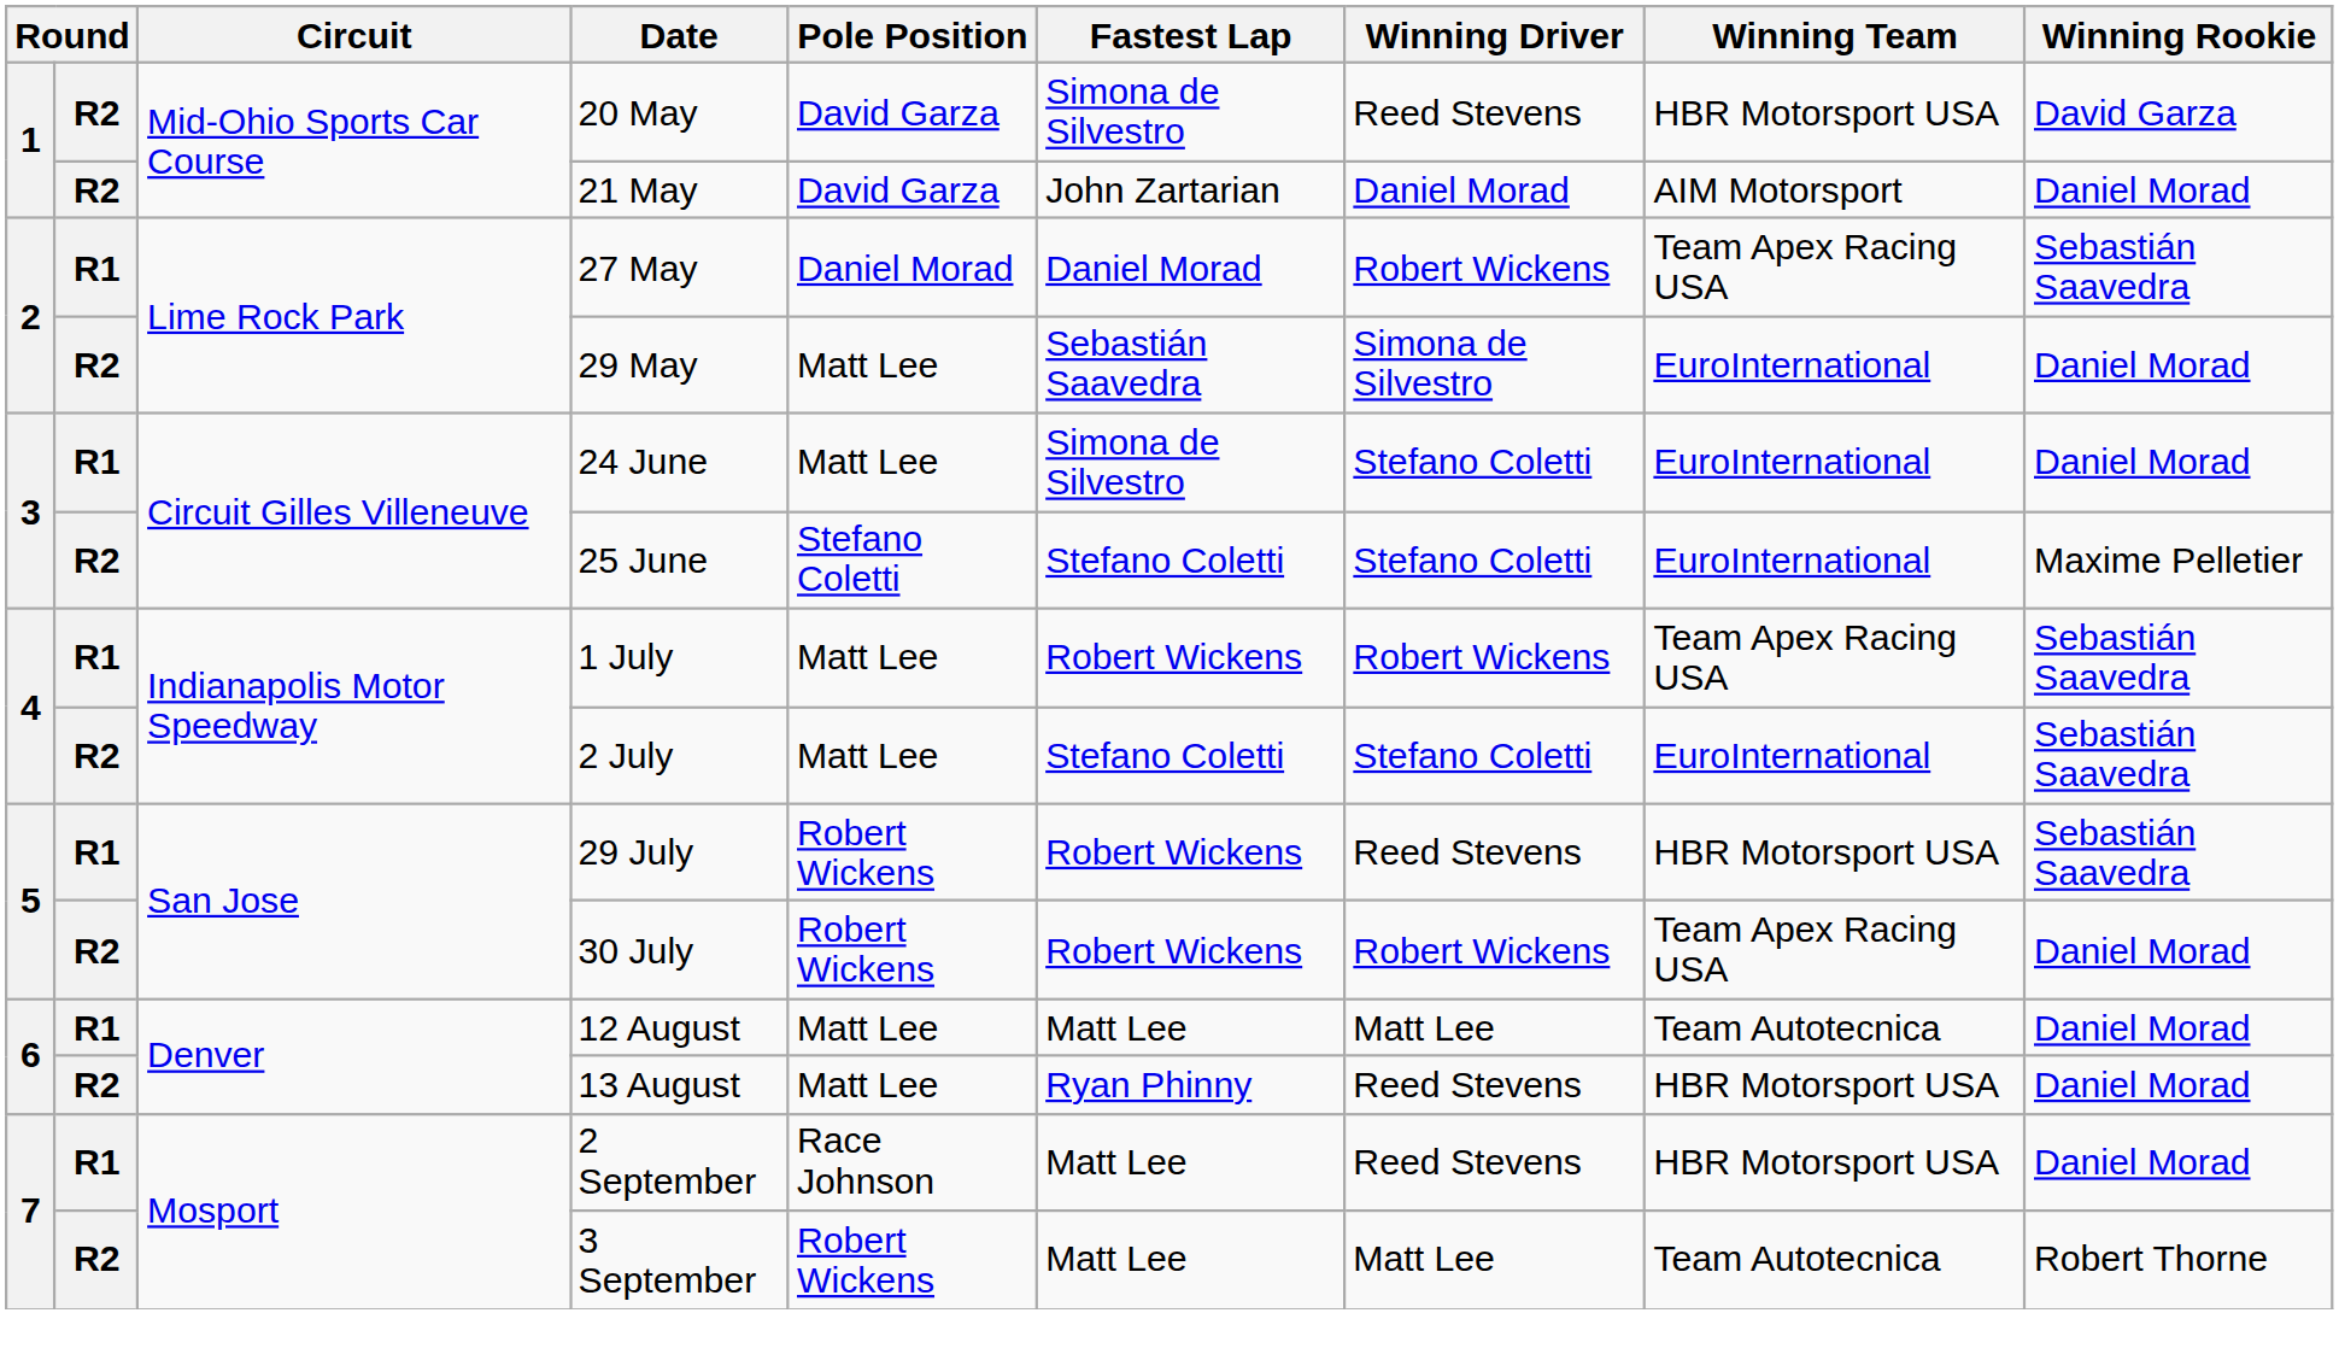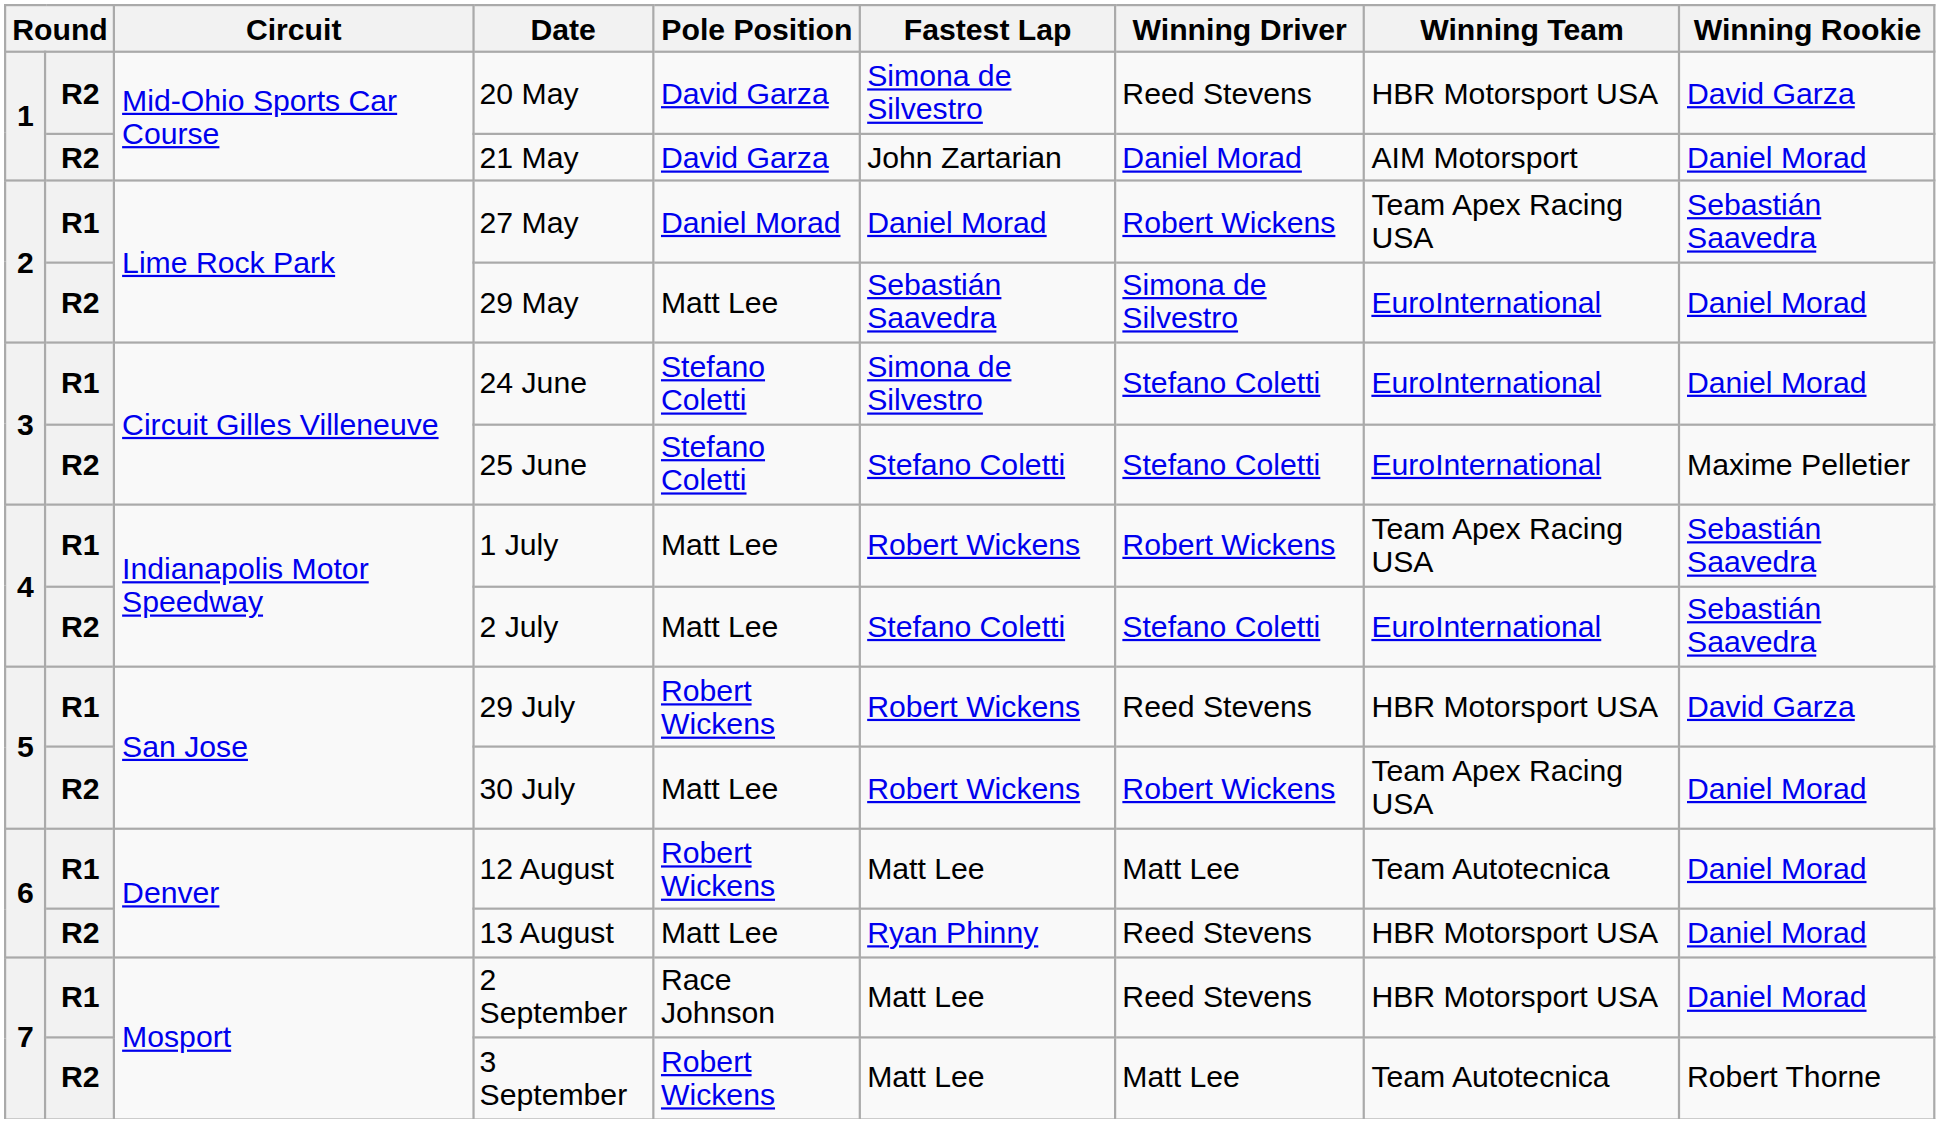24 June | Pole Position: Matt Lee -> Stefano Coletti
29 July | Winning Rookie: Sebastián Saavedra -> David Garza
30 July | Pole Position: Robert Wickens -> Matt Lee
12 August | Pole Position: Matt Lee -> Robert Wickens
